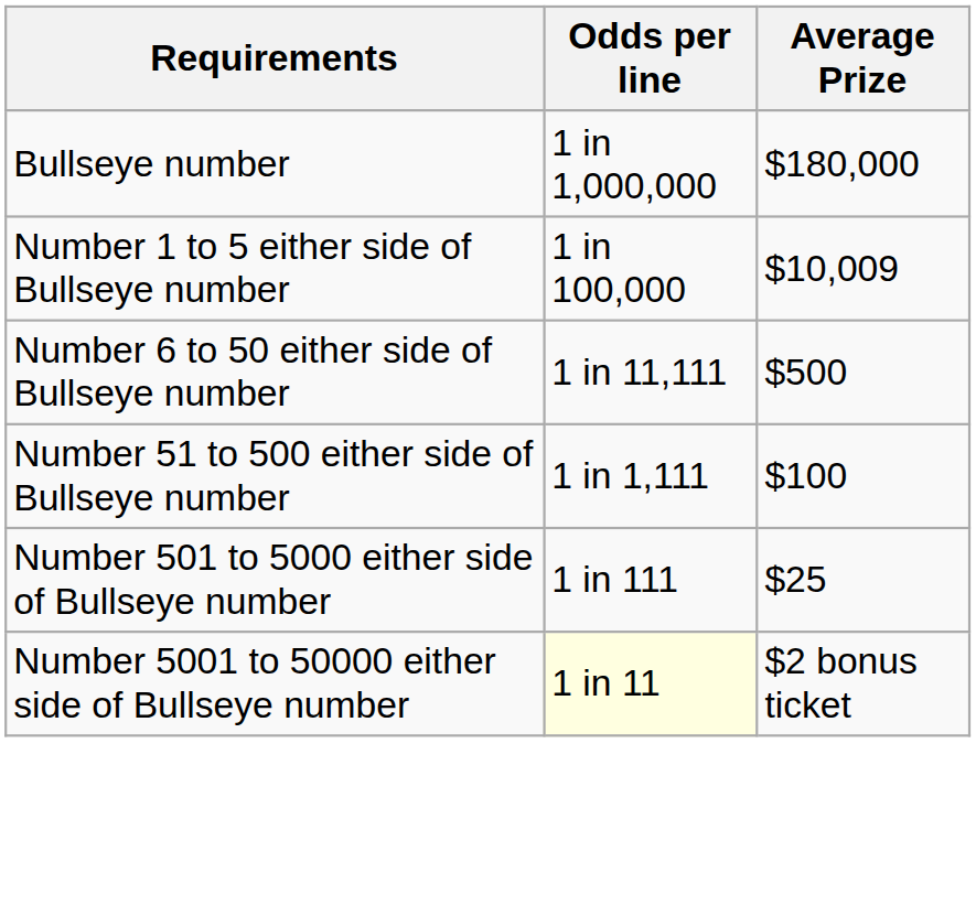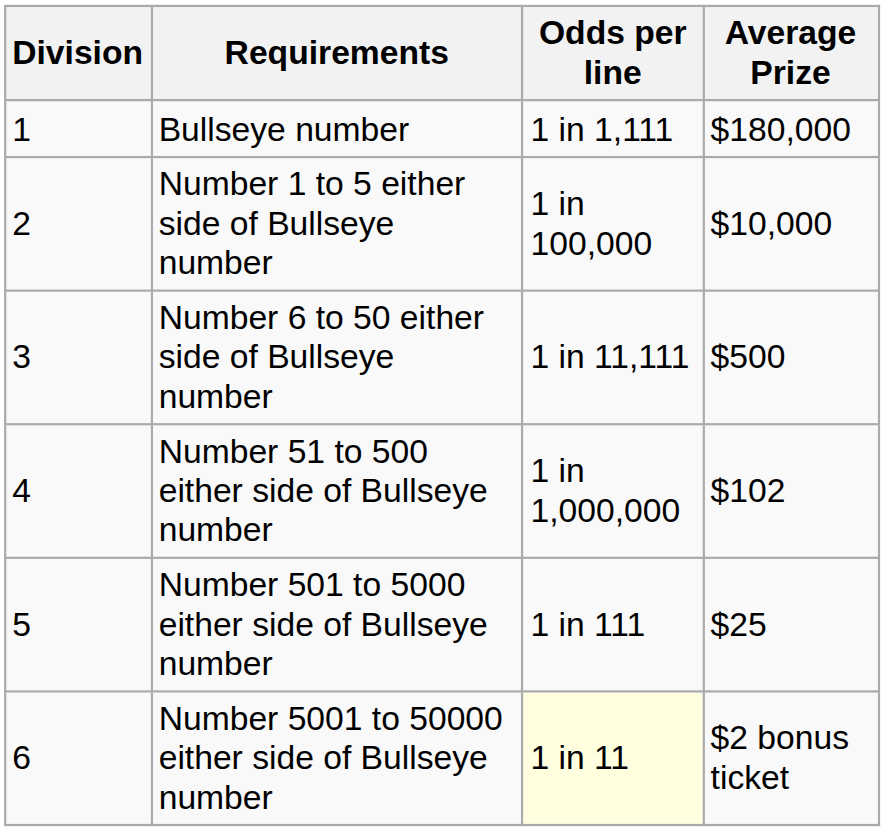+ column: Division | 1 | 2 | 3 | 4 | 5 | 6
Bullseye number | Odds per line: 1 in 1,000,000 -> 1 in 1,111
Number 1 to 5 either side of Bullseye number | Average Prize: $10,009 -> $10,000
Number 51 to 500 either side of Bullseye number | Odds per line: 1 in 1,111 -> 1 in 1,000,000
Number 51 to 500 either side of Bullseye number | Average Prize: $100 -> $102
